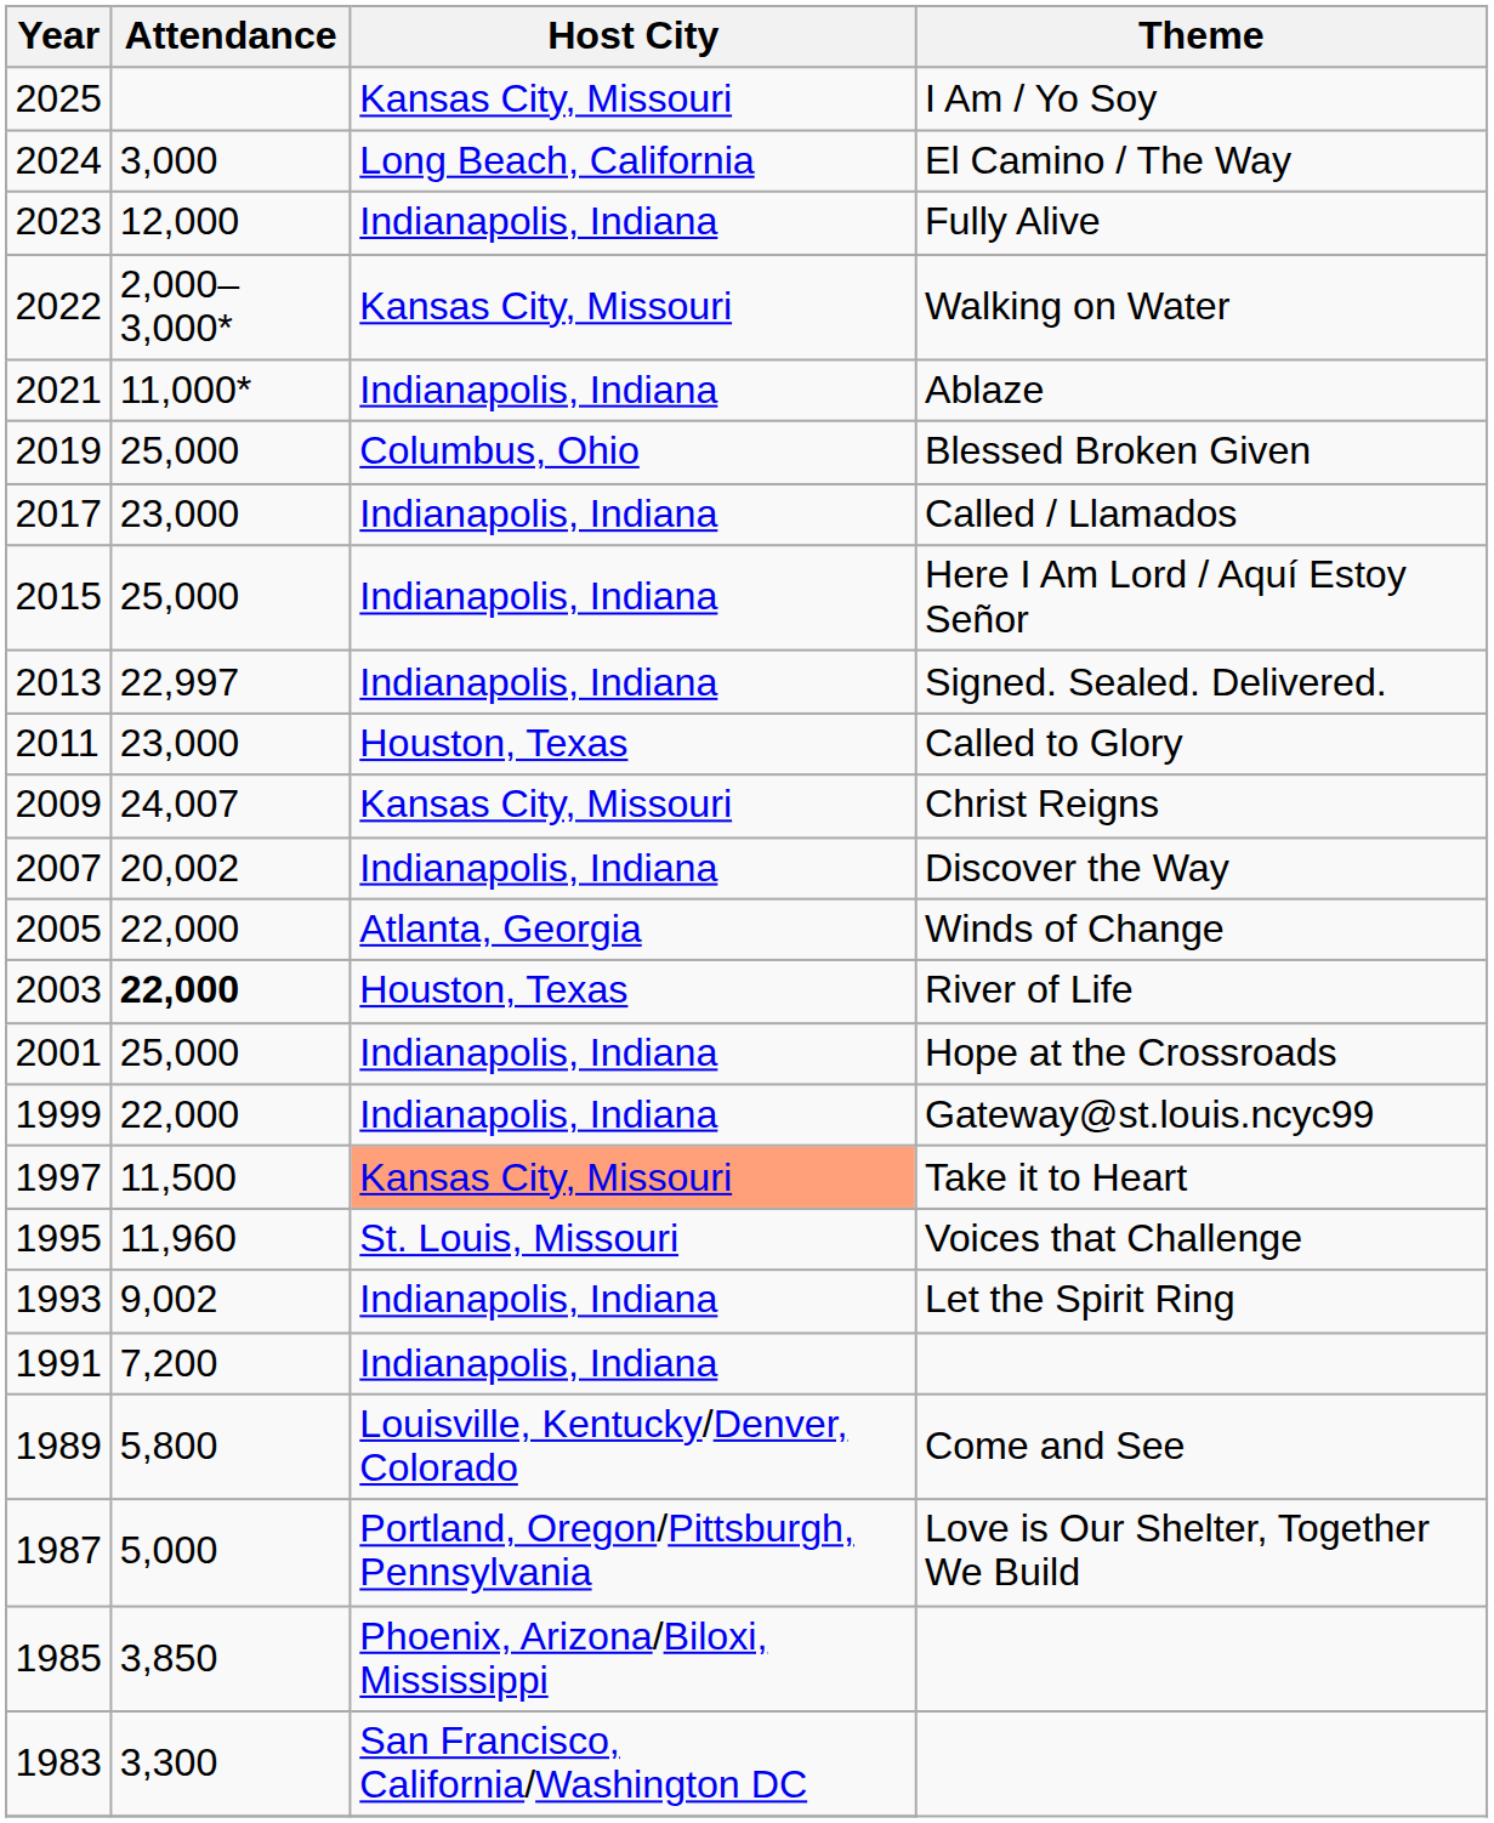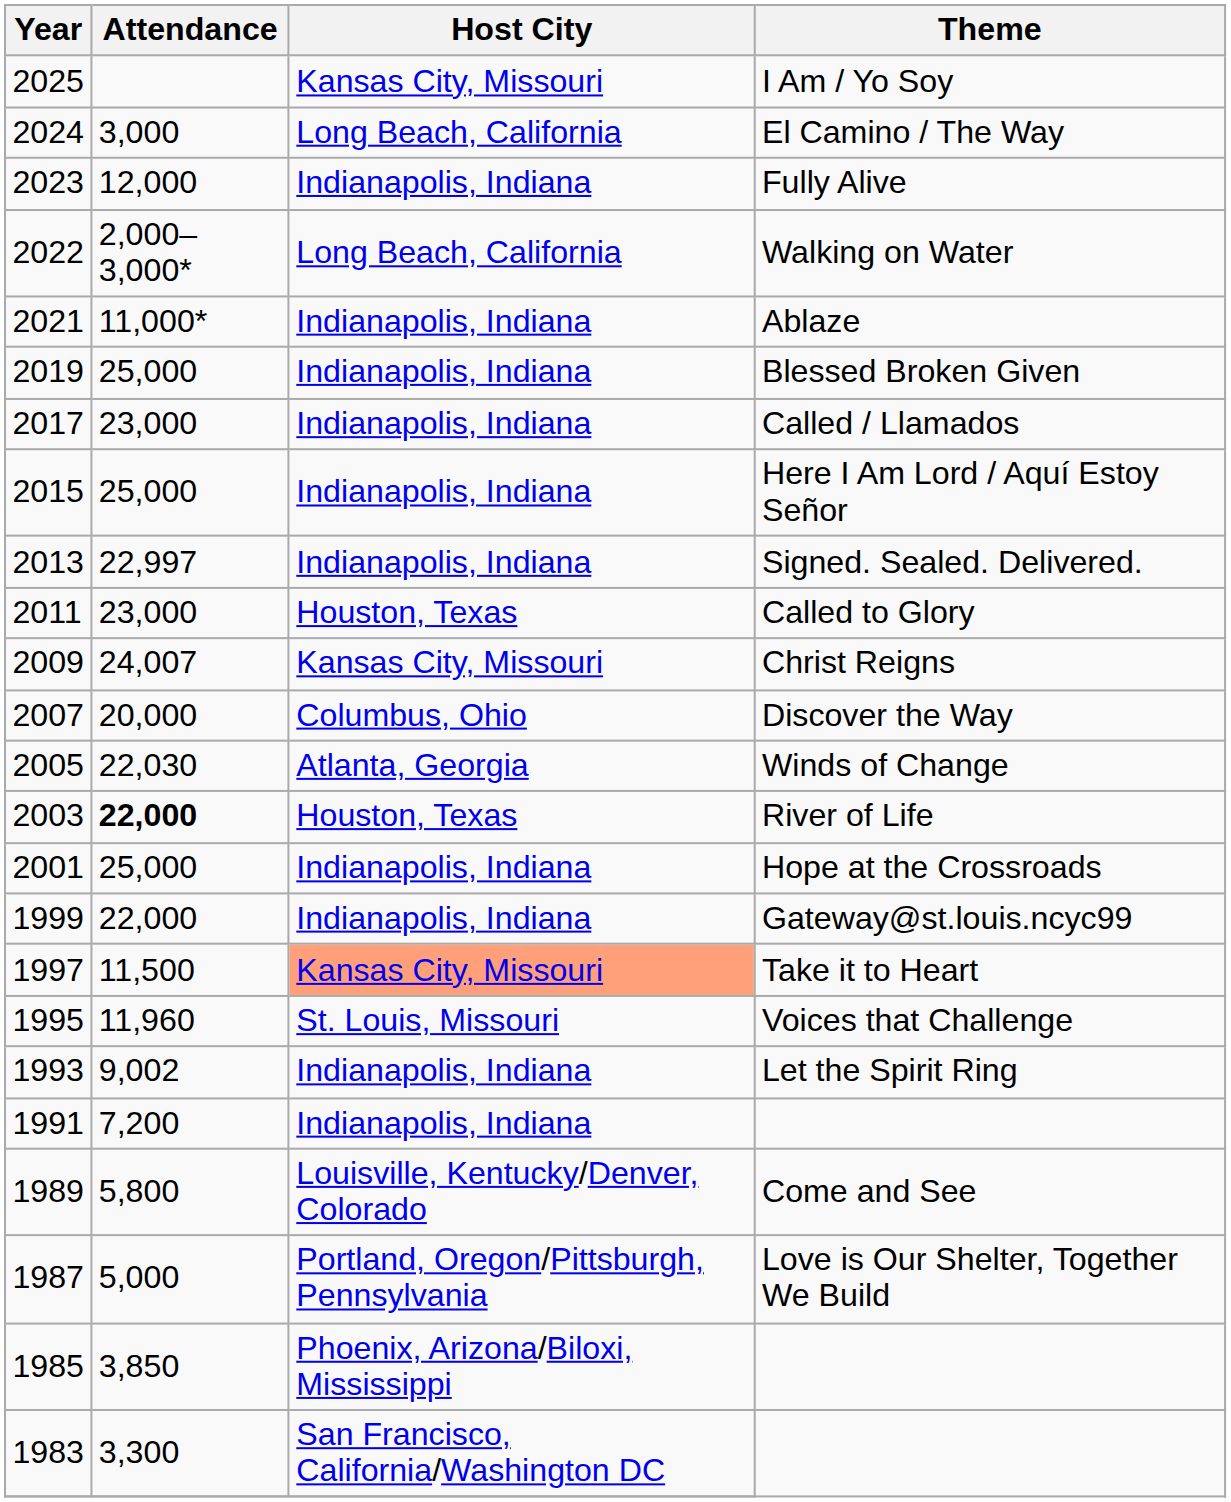Walking on Water | Host City: Kansas City, Missouri -> Long Beach, California
Blessed Broken Given | Host City: Columbus, Ohio -> Indianapolis, Indiana
Discover the Way | Attendance: 20,002 -> 20,000
Discover the Way | Host City: Indianapolis, Indiana -> Columbus, Ohio
Winds of Change | Attendance: 22,000 -> 22,030
